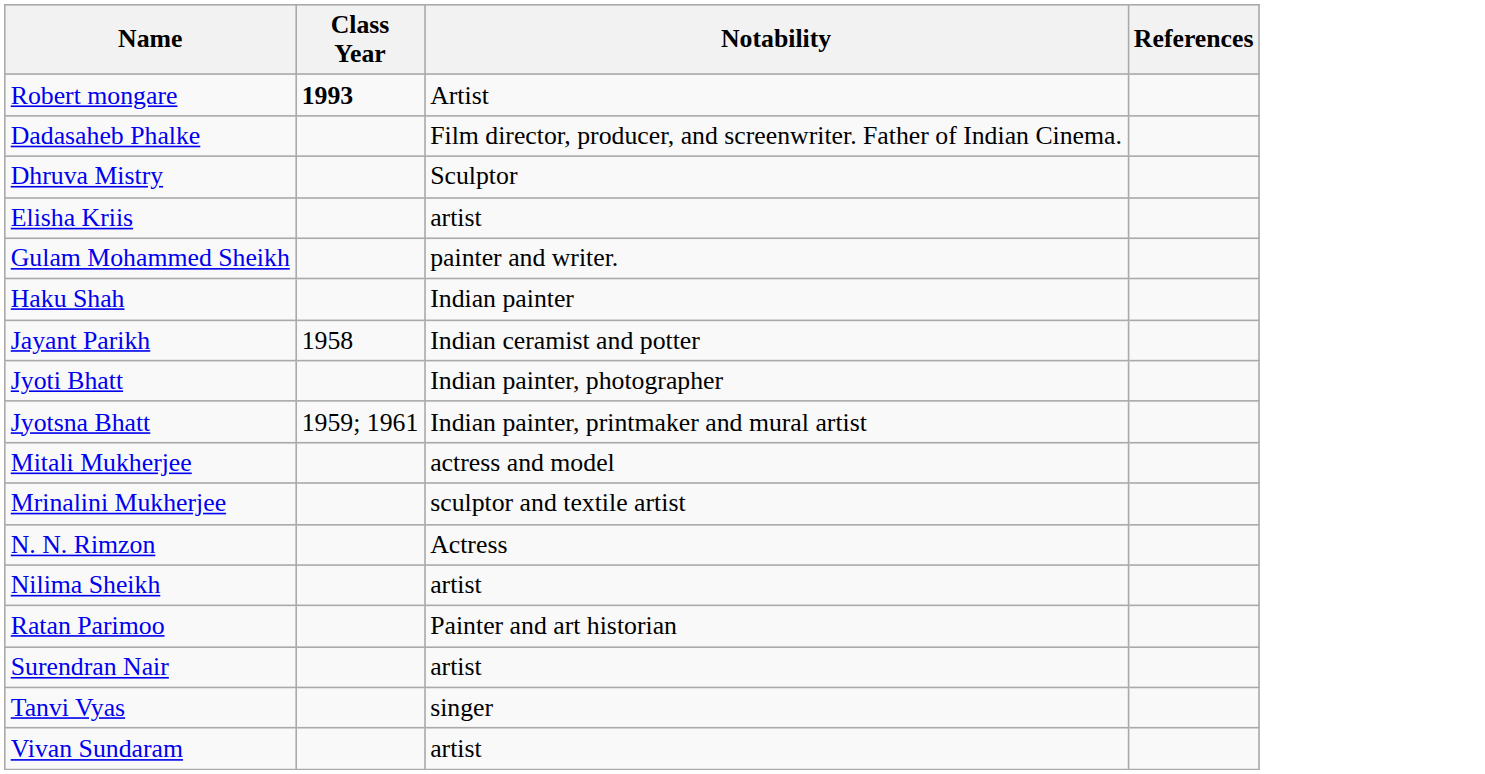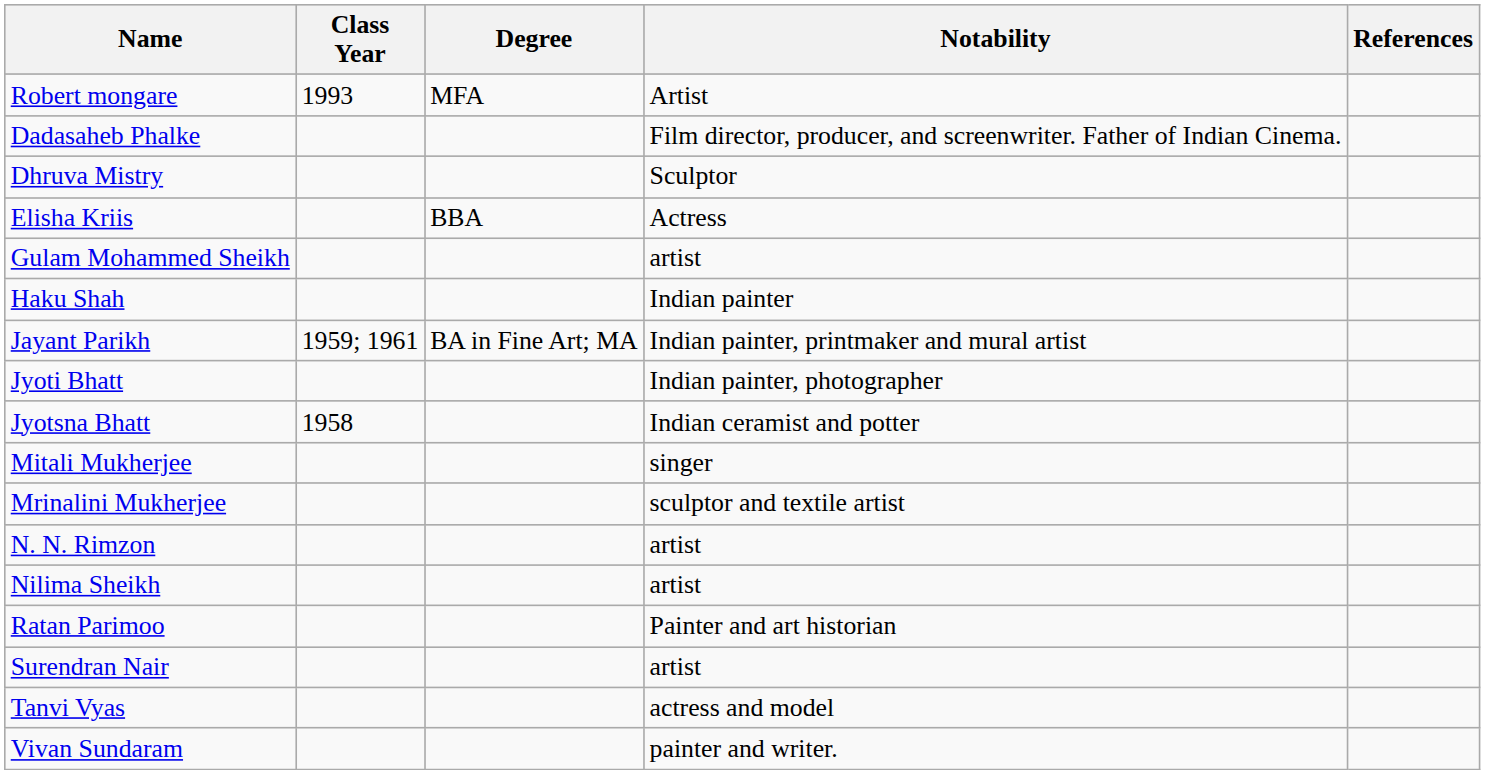+ column: Degree | MFA | BBA | BA in Fine Art; MA
Robert mongare | Class Year: bold -> normal
Elisha Kriis | Notability: artist -> Actress
Gulam Mohammed Sheikh | Notability: painter and writer. -> artist
Jayant Parikh | Class Year: 1958 -> 1959; 1961
Jayant Parikh | Notability: Indian ceramist and potter -> Indian painter, printmaker and mural artist
Jyotsna Bhatt | Class Year: 1959; 1961 -> 1958
Jyotsna Bhatt | Notability: Indian painter, printmaker and mural artist -> Indian ceramist and potter
Mitali Mukherjee | Notability: actress and model -> singer
N. N. Rimzon | Notability: Actress -> artist
Tanvi Vyas | Notability: singer -> actress and model
Vivan Sundaram | Notability: artist -> painter and writer.
